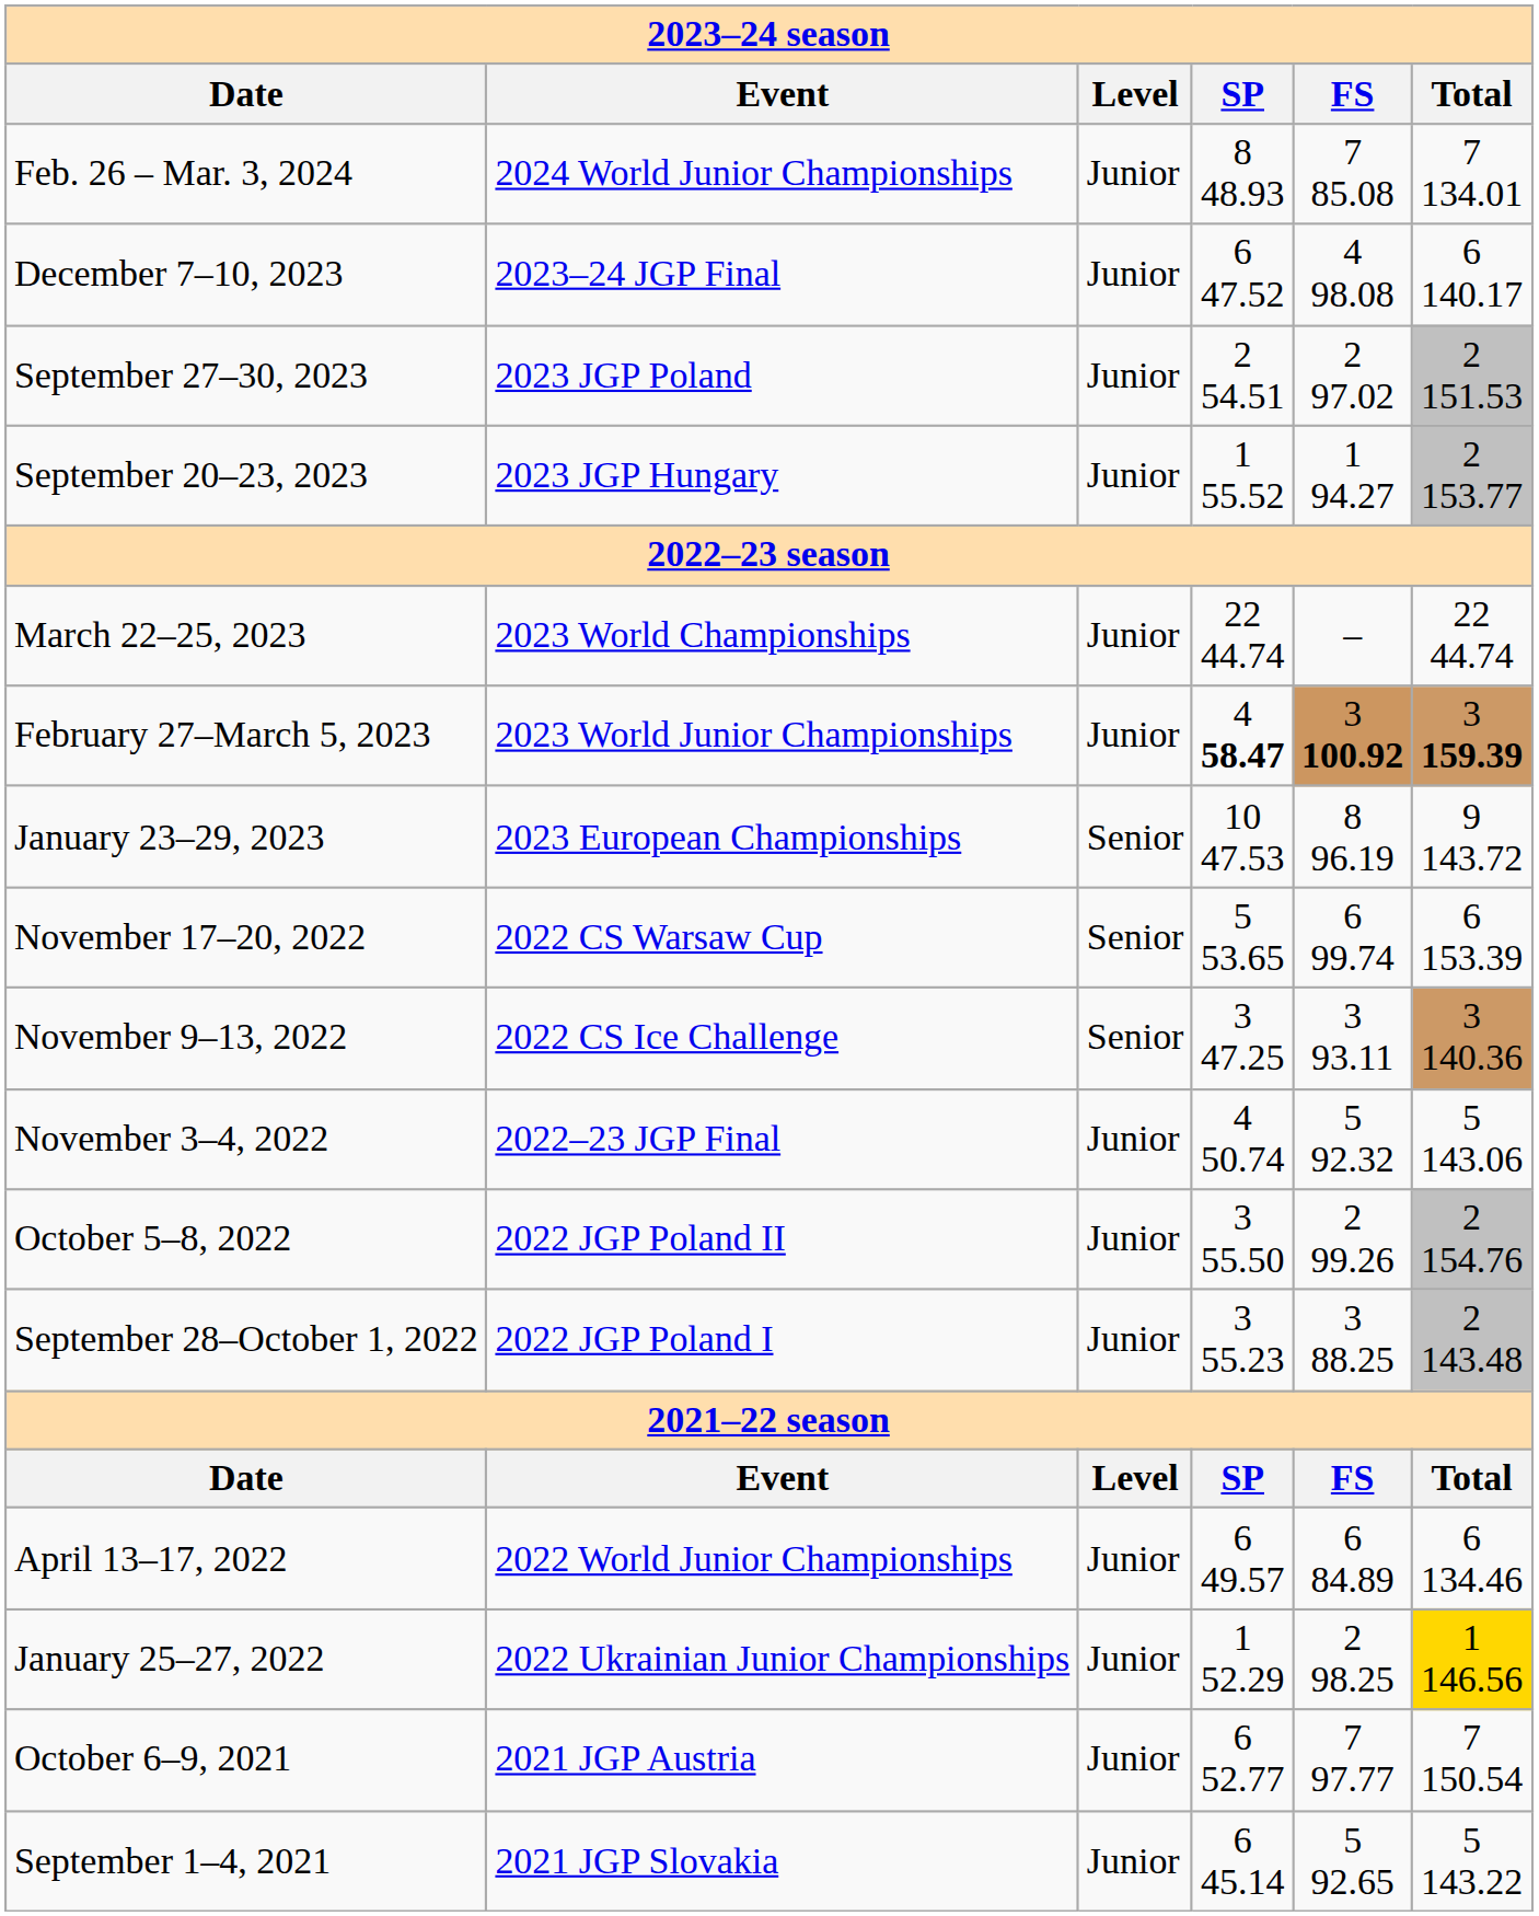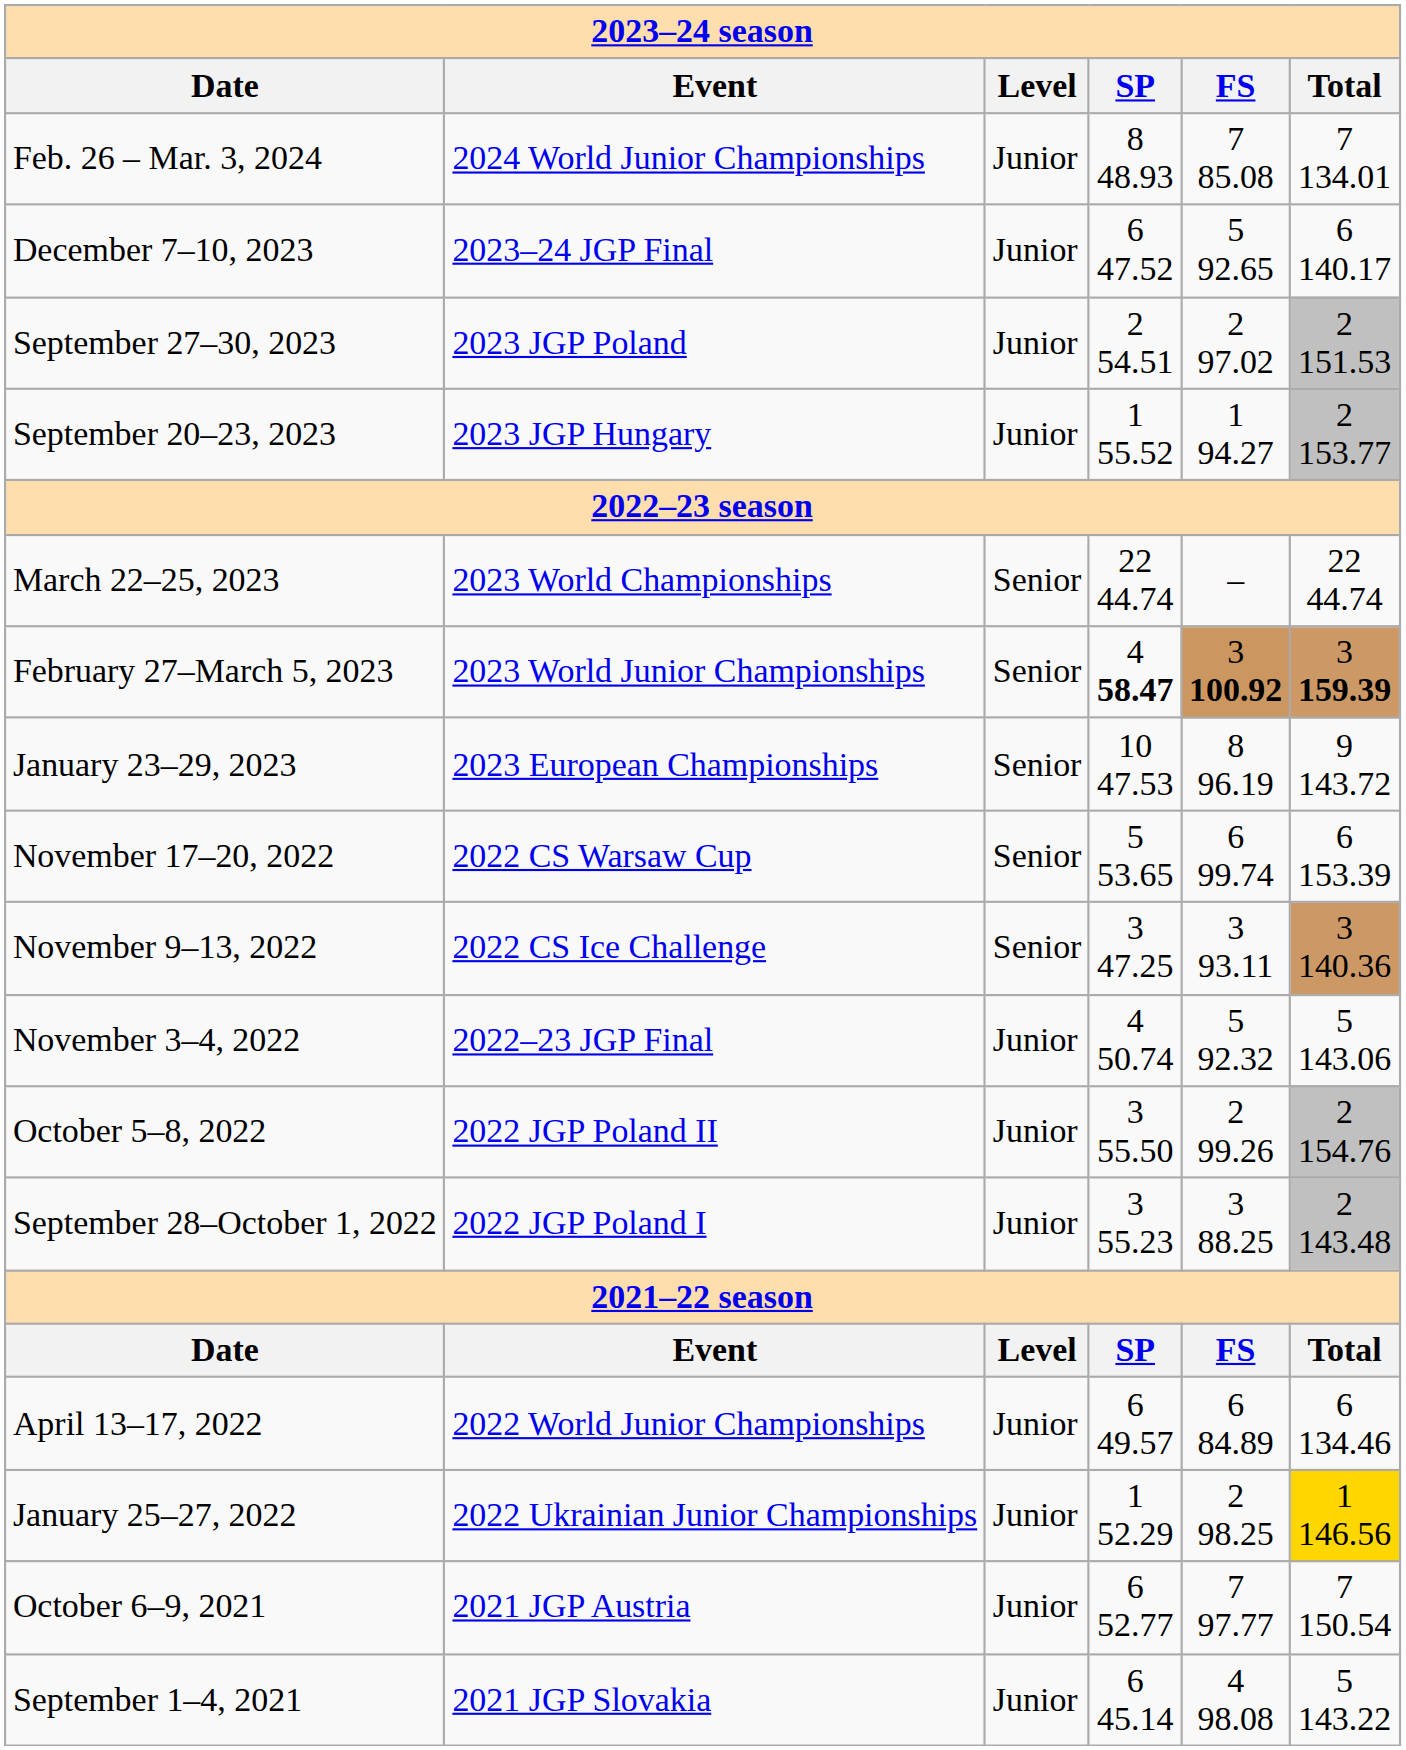December 7–10, 2023 | FS: 4 98.08 -> 5 92.65
March 22–25, 2023 | Level: Junior -> Senior
February 27–March 5, 2023 | Level: Junior -> Senior
September 1–4, 2021 | FS: 5 92.65 -> 4 98.08
